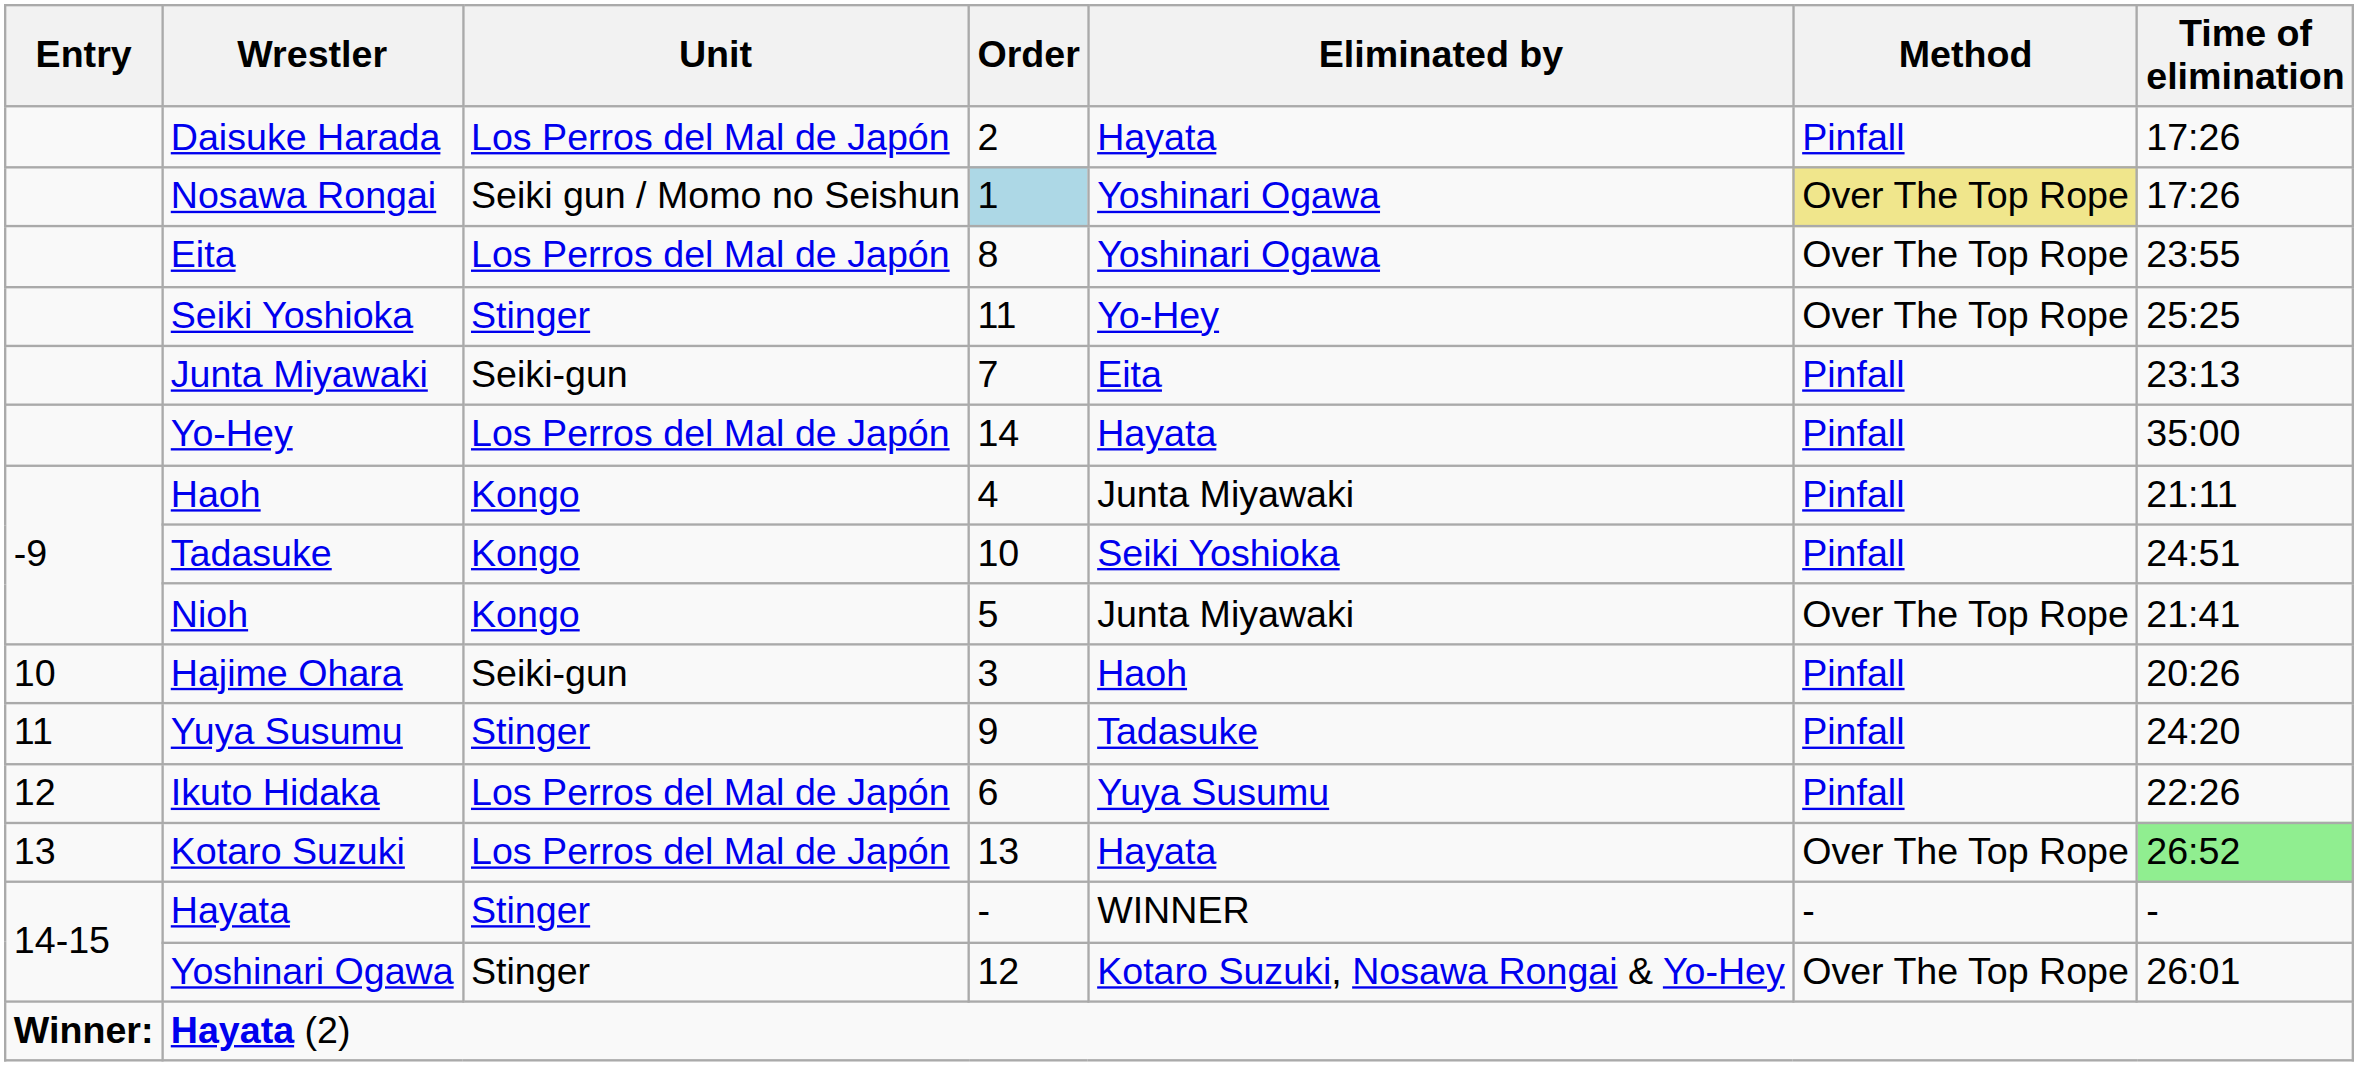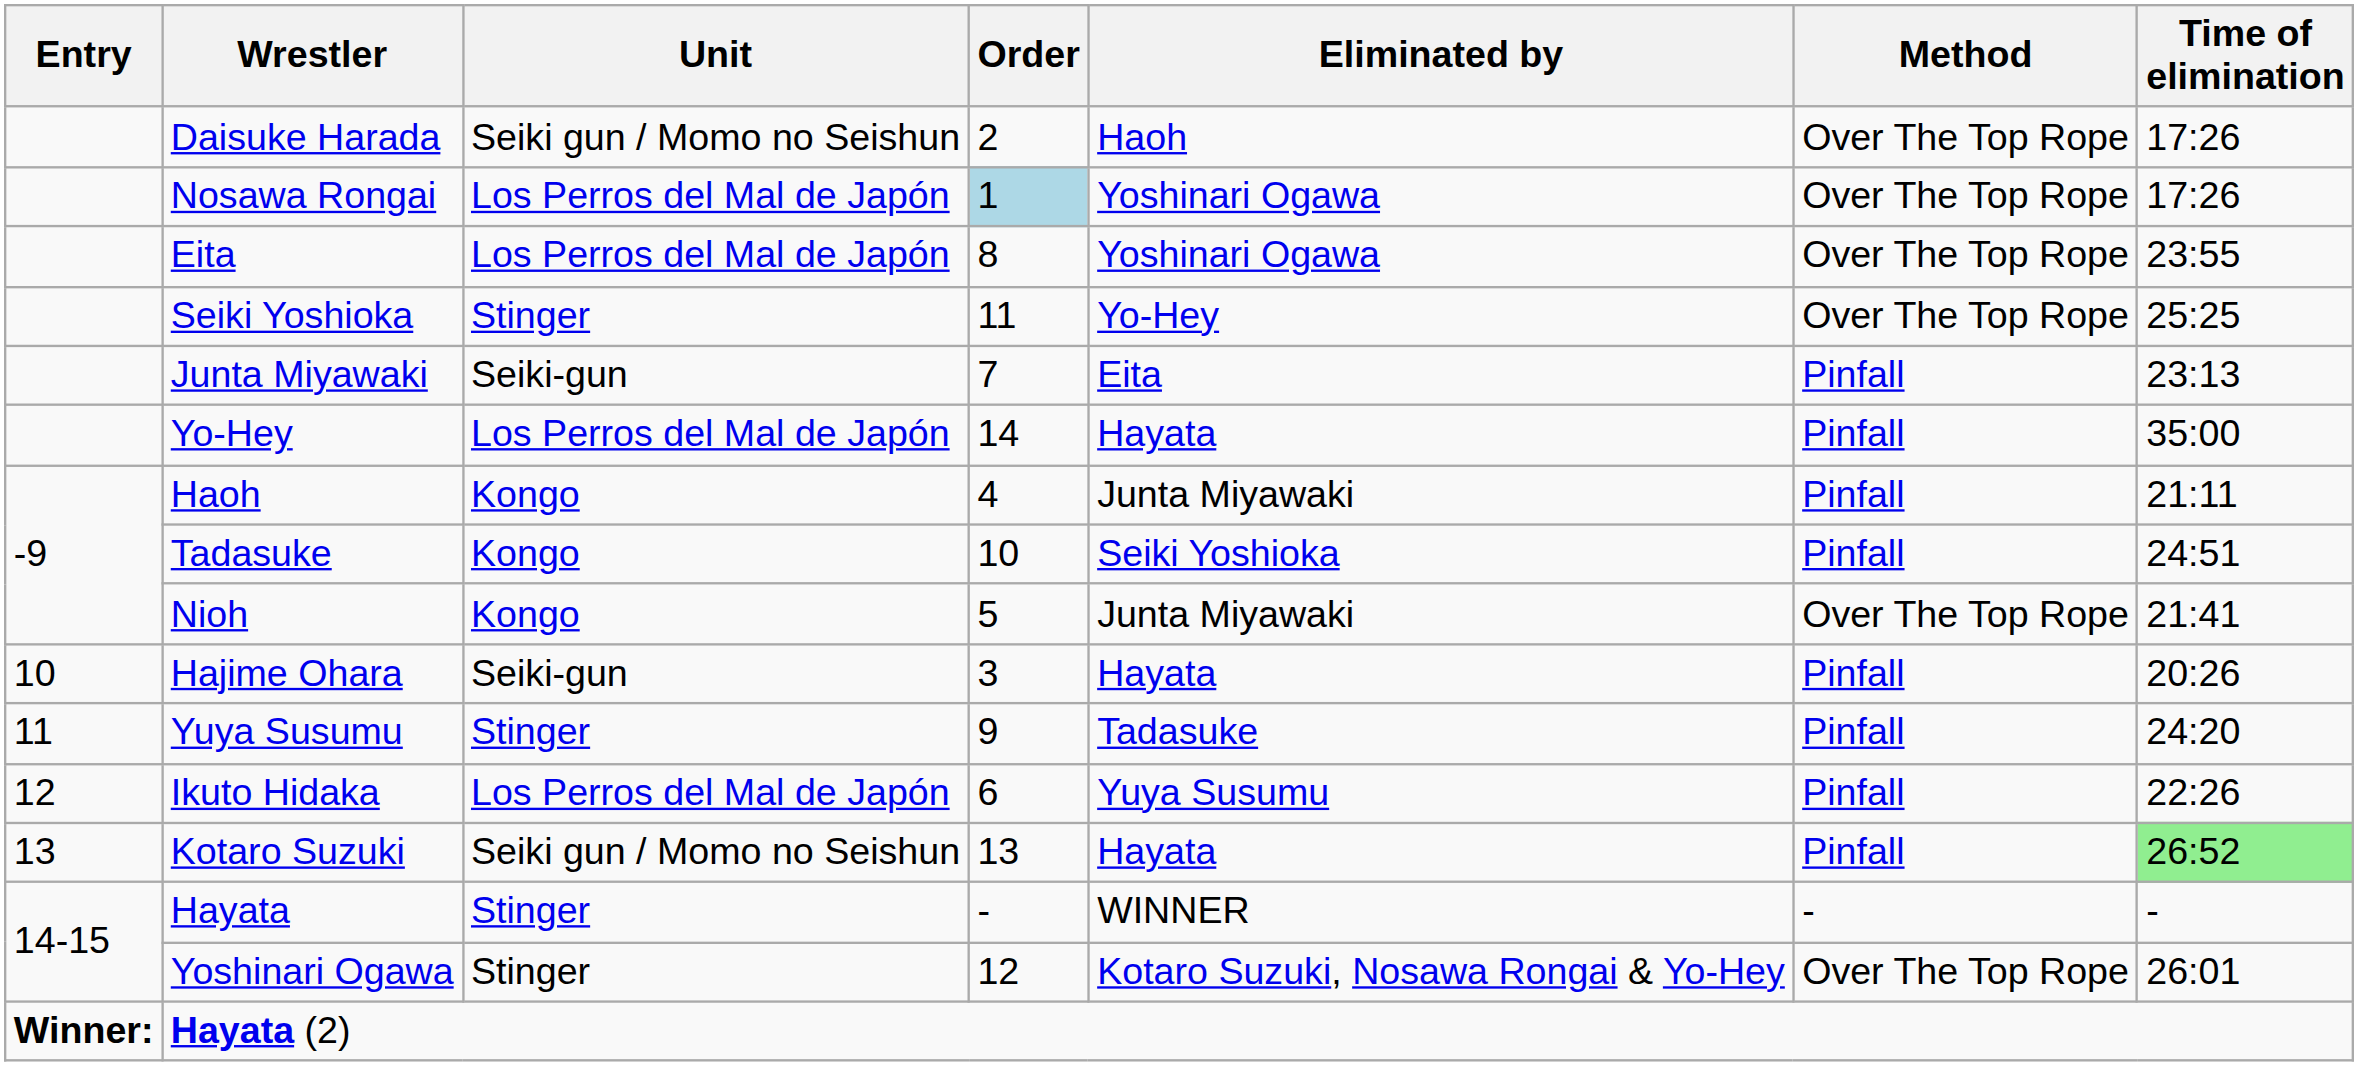Daisuke Harada | Unit: Los Perros del Mal de Japón -> Seiki gun / Momo no Seishun
Daisuke Harada | Eliminated by: Hayata -> Haoh
Daisuke Harada | Method: Pinfall -> Over The Top Rope
Nosawa Rongai | Unit: Seiki gun / Momo no Seishun -> Los Perros del Mal de Japón
Nosawa Rongai | Method: khaki background -> no background
Hajime Ohara | Eliminated by: Haoh -> Hayata
Kotaro Suzuki | Unit: Los Perros del Mal de Japón -> Seiki gun / Momo no Seishun
Kotaro Suzuki | Method: Over The Top Rope -> Pinfall
